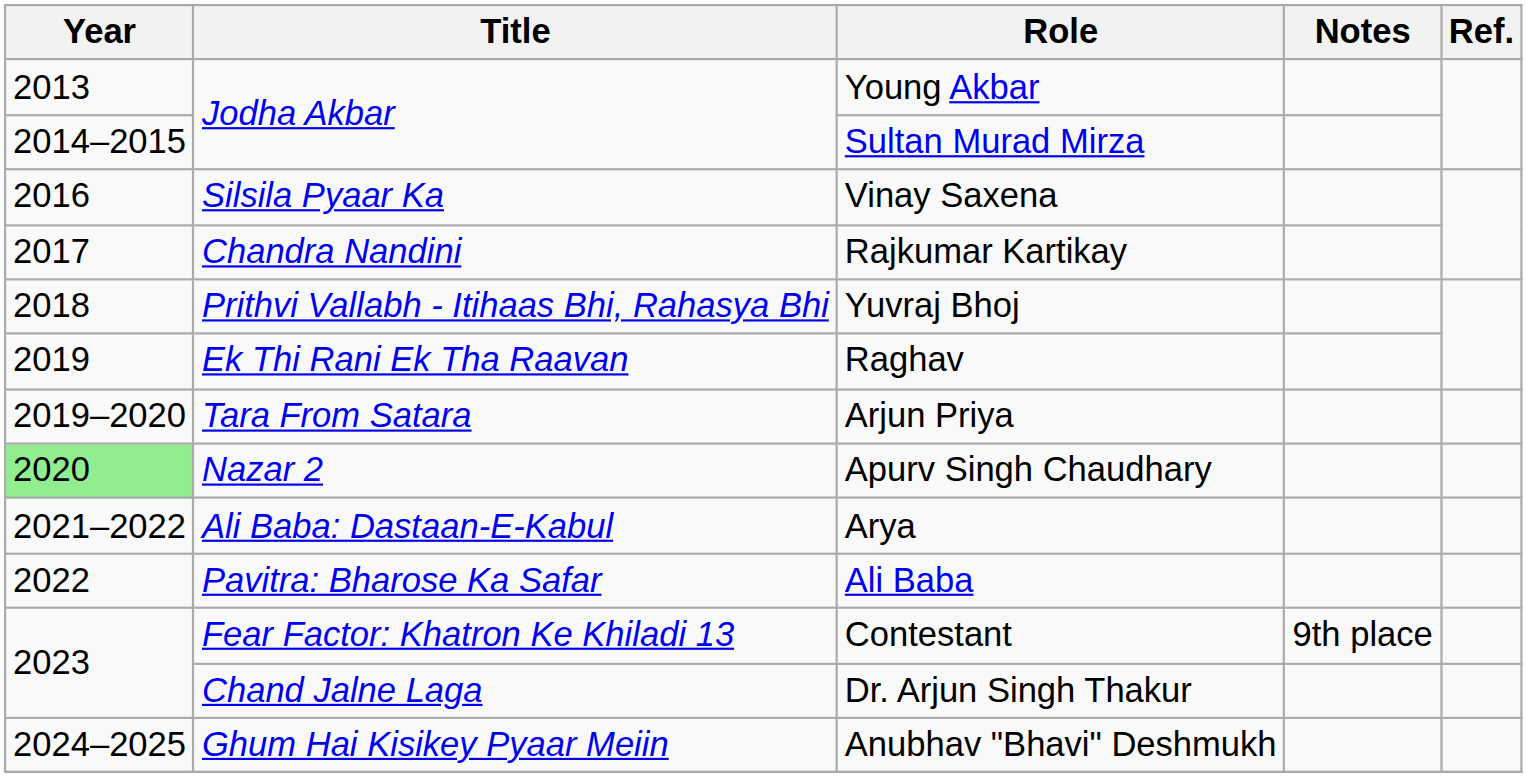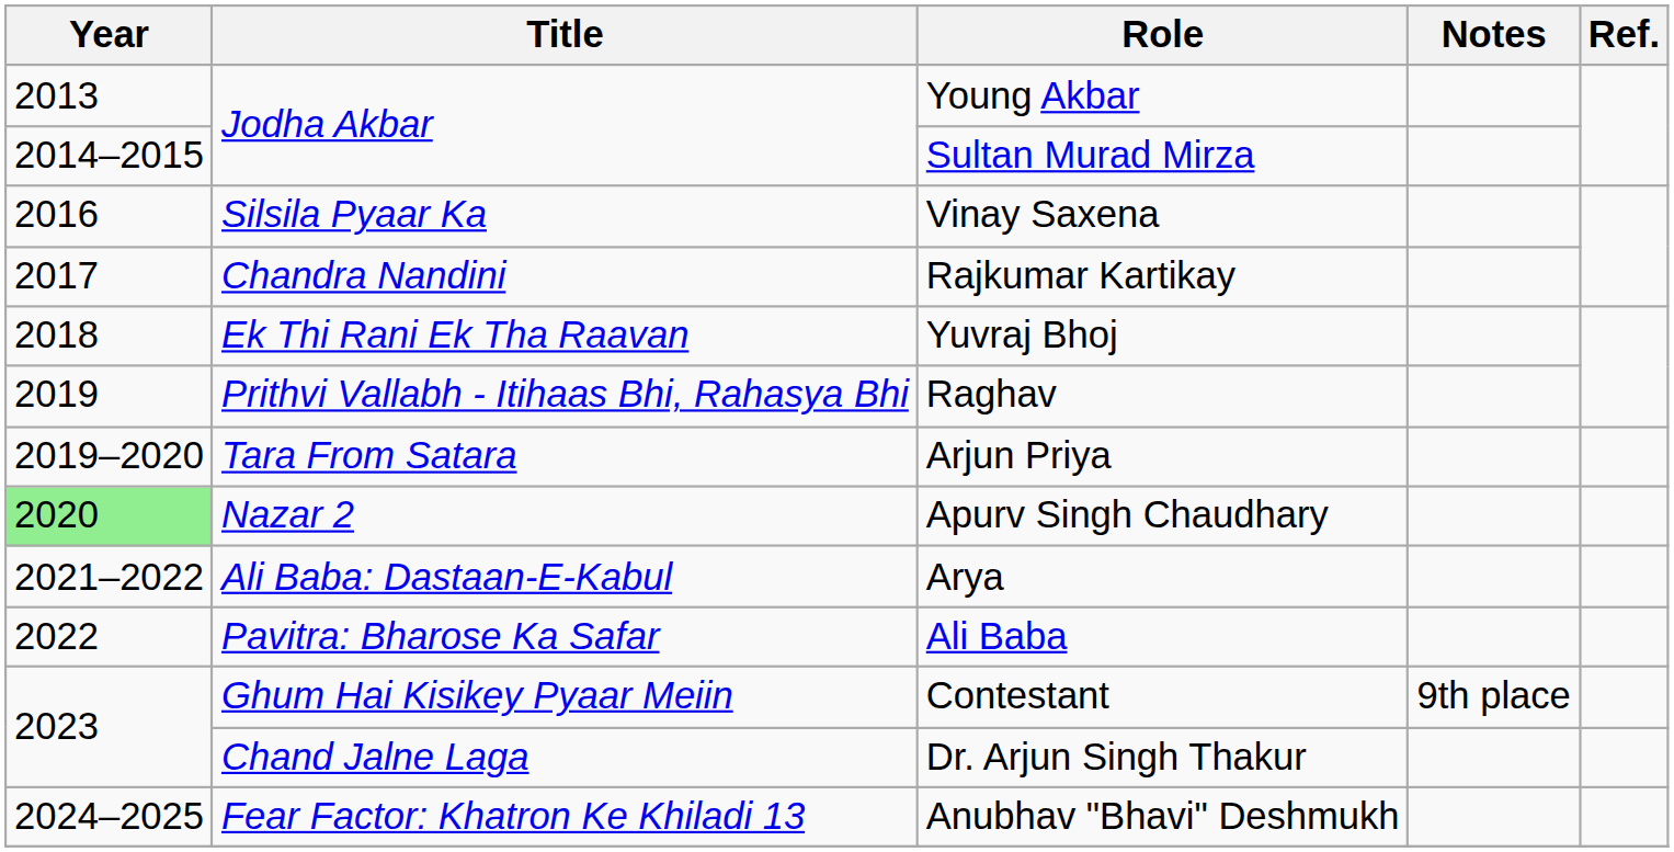Yuvraj Bhoj | Title: Prithvi Vallabh - Itihaas Bhi, Rahasya Bhi -> Ek Thi Rani Ek Tha Raavan
Raghav | Title: Ek Thi Rani Ek Tha Raavan -> Prithvi Vallabh - Itihaas Bhi, Rahasya Bhi
Contestant | Title: Fear Factor: Khatron Ke Khiladi 13 -> Ghum Hai Kisikey Pyaar Meiin
Anubhav "Bhavi" Deshmukh | Title: Ghum Hai Kisikey Pyaar Meiin -> Fear Factor: Khatron Ke Khiladi 13
